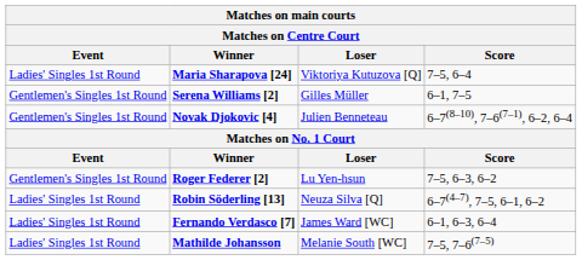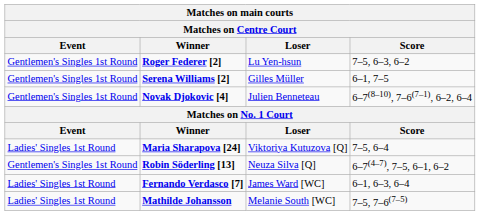rows swapped: Roger Federer [2] <-> Maria Sharapova [24]
Robin Söderling [13] | Event: Ladies' Singles 1st Round -> Gentlemen's Singles 1st Round
